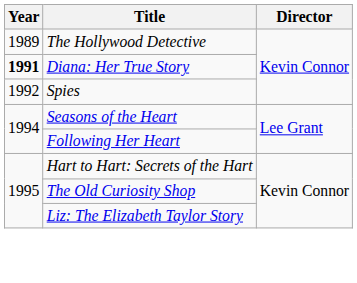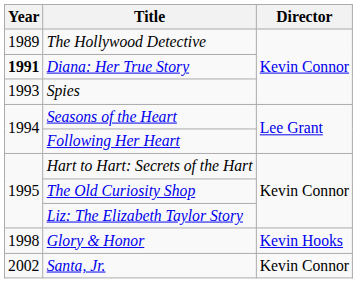Spies | Year: 1992 -> 1993
+ row: 1998 | Glory & Honor | Kevin Hooks
+ row: 2002 | Santa, Jr. | Kevin Connor
